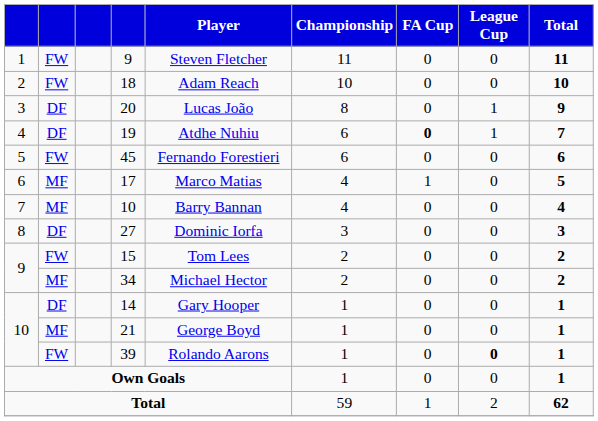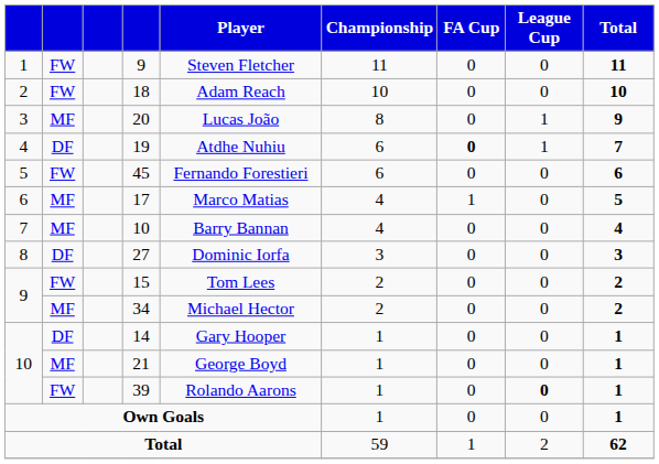20 | column 2: DF -> MF
